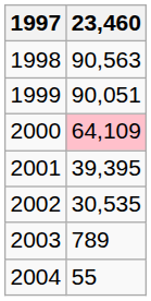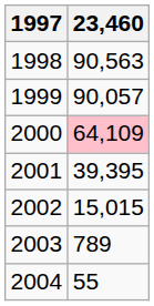1999 | 23,460: 90,051 -> 90,057
2002 | 23,460: 30,535 -> 15,015
